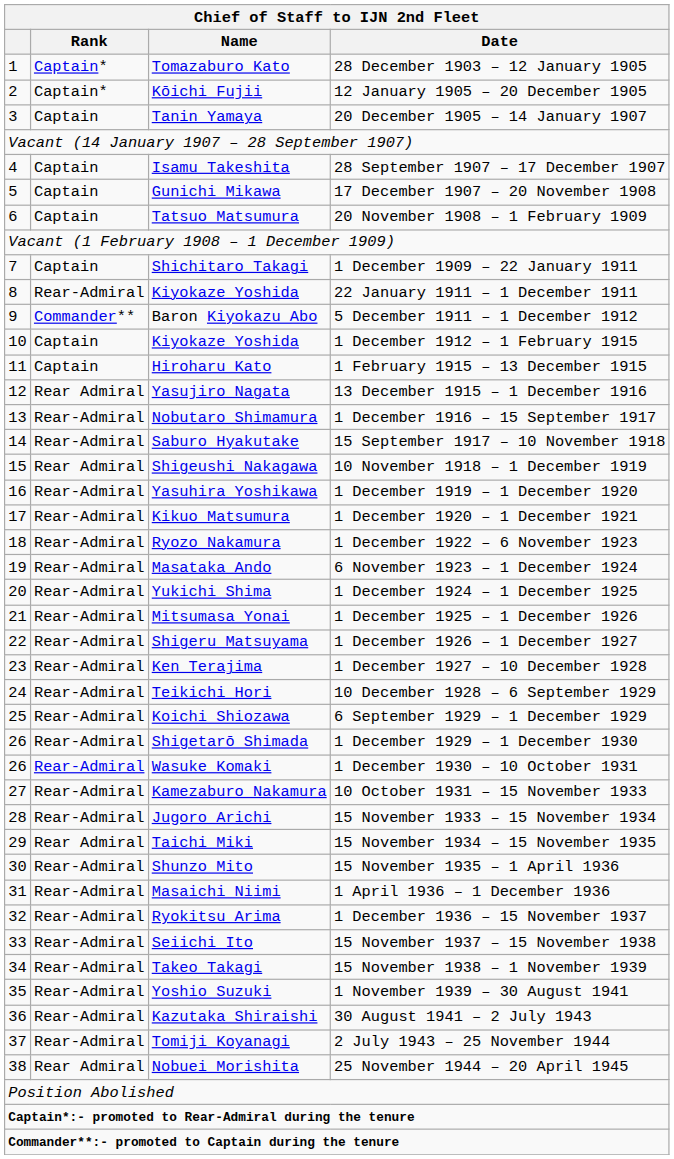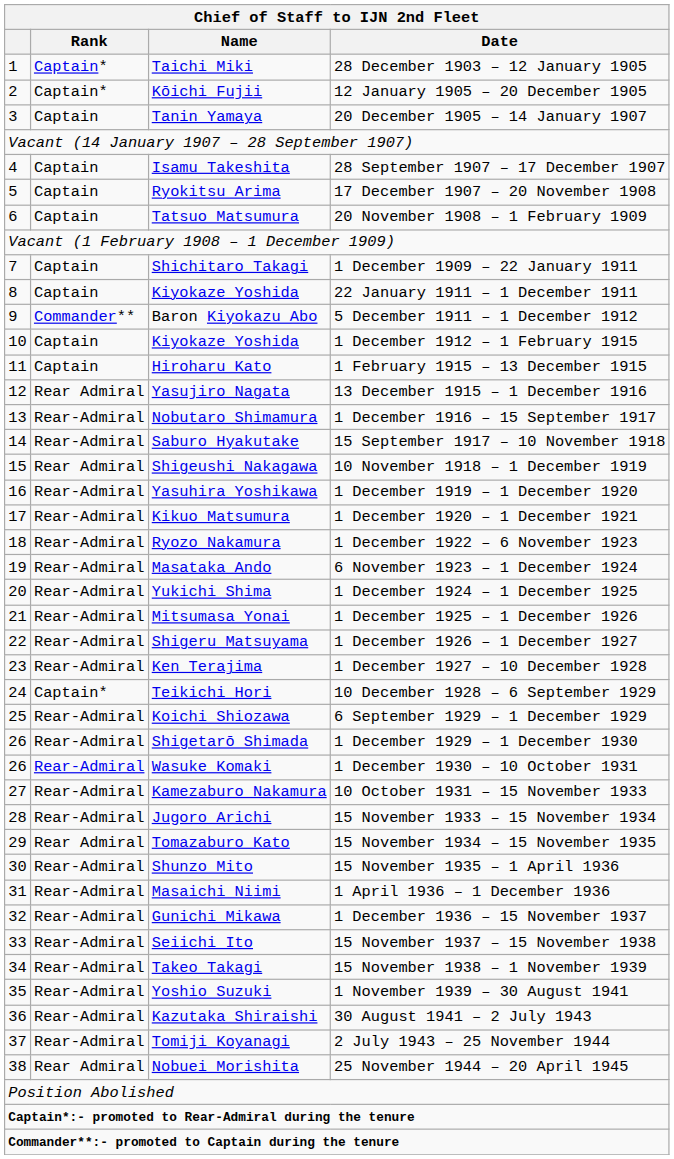28 December 1903 – 12 January 1905 | Name: Tomazaburo Kato -> Taichi Miki
17 December 1907 – 20 November 1908 | Name: Gunichi Mikawa -> Ryokitsu Arima
22 January 1911 – 1 December 1911 | Rank: Rear-Admiral -> Captain
10 December 1928 – 6 September 1929 | Rank: Rear-Admiral -> Captain*
15 November 1934 – 15 November 1935 | Name: Taichi Miki -> Tomazaburo Kato
1 December 1936 – 15 November 1937 | Name: Ryokitsu Arima -> Gunichi Mikawa
